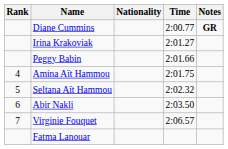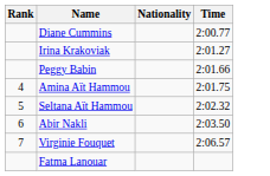- column: Notes | GR
